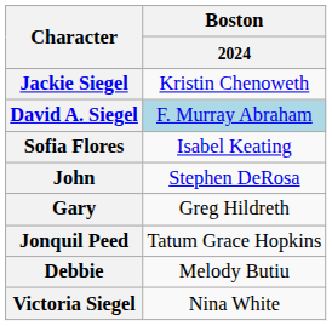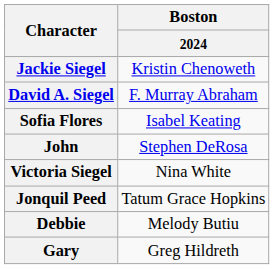David A. Siegel | Boston / 2024: lightblue background -> no background
rows swapped: Gary <-> Victoria Siegel
